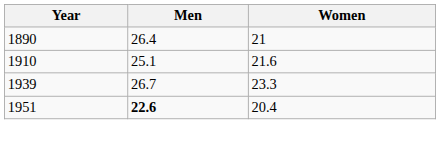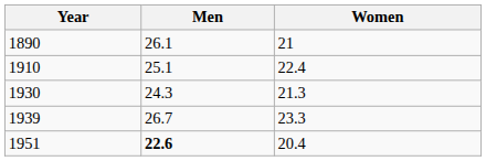1890 | Men: 26.4 -> 26.1
1910 | Women: 21.6 -> 22.4
+ row: 1930 | 24.3 | 21.3
